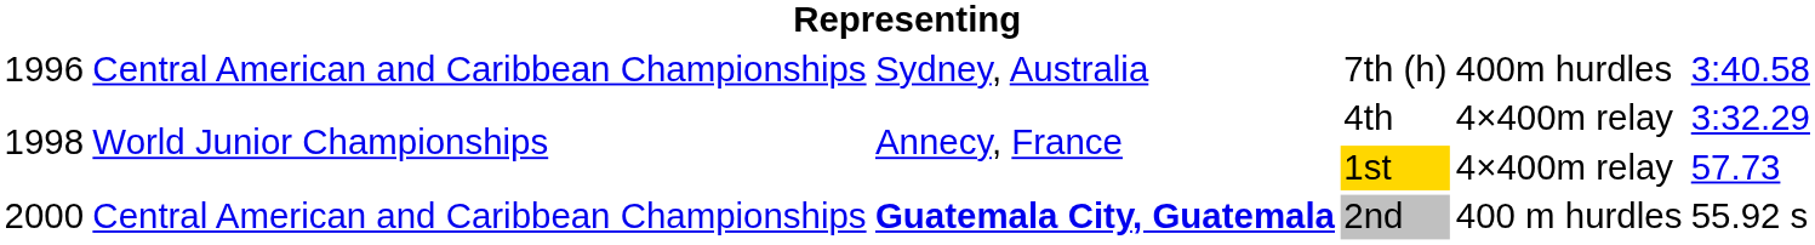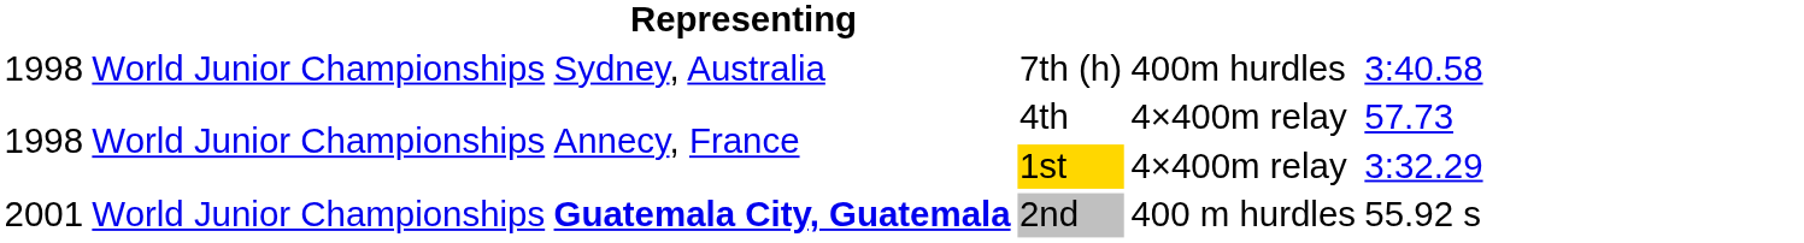7th (h) | column 1: 1996 -> 1998
7th (h) | column 2: Central American and Caribbean Championships -> World Junior Championships
4th | column 6: 3:32.29 -> 57.73
1st | column 6: 57.73 -> 3:32.29
2nd | column 1: 2000 -> 2001
2nd | column 2: Central American and Caribbean Championships -> World Junior Championships
